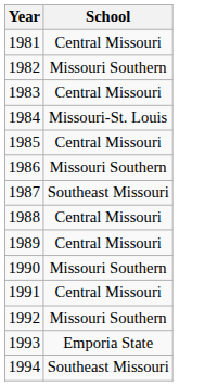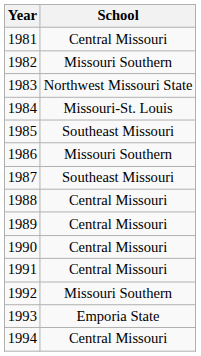1983 | School: Central Missouri -> Northwest Missouri State
1985 | School: Central Missouri -> Southeast Missouri
1990 | School: Missouri Southern -> Central Missouri
1994 | School: Southeast Missouri -> Central Missouri
